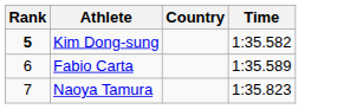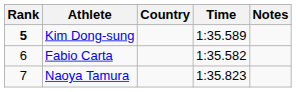+ column: Notes
Kim Dong-sung | Time: 1:35.582 -> 1:35.589
Fabio Carta | Time: 1:35.589 -> 1:35.582
